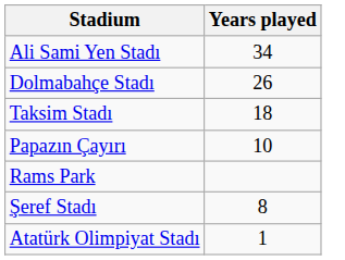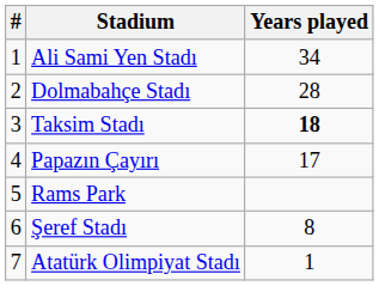+ column: # | 1 | 2 | 3 | 4 | 5 | 6 | 7
Dolmabahçe Stadı | Years played: 26 -> 28
Taksim Stadı | Years played: normal -> bold
Papazın Çayırı | Years played: 10 -> 17
